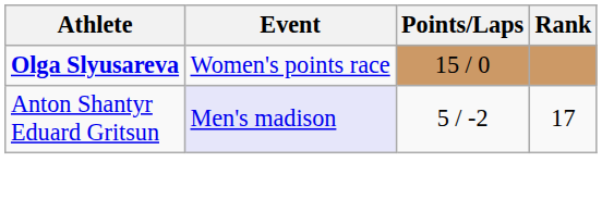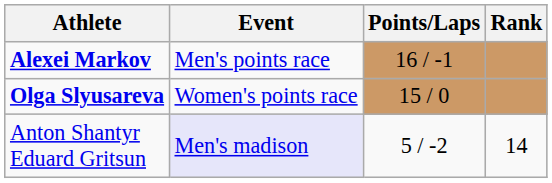+ row: Alexei Markov | Men's points race | 16 / -1
Anton Shantyr Eduard Gritsun | Rank: 17 -> 14
